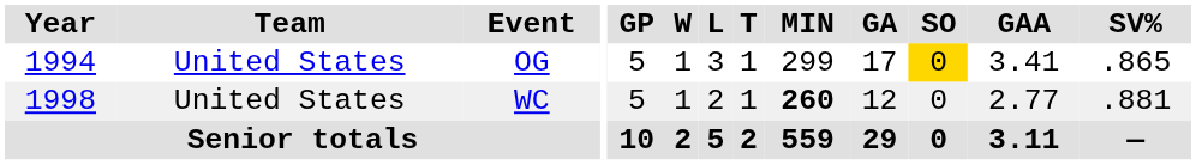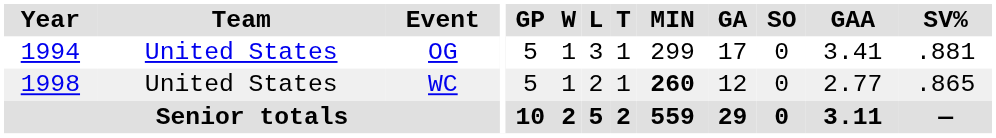OG | SO: gold background -> no background
OG | SV%: .865 -> .881
WC | SV%: .881 -> .865
